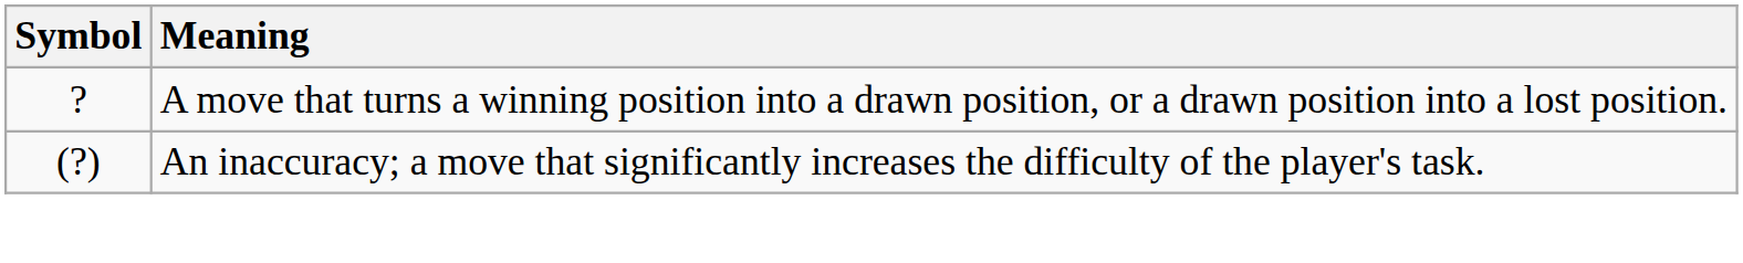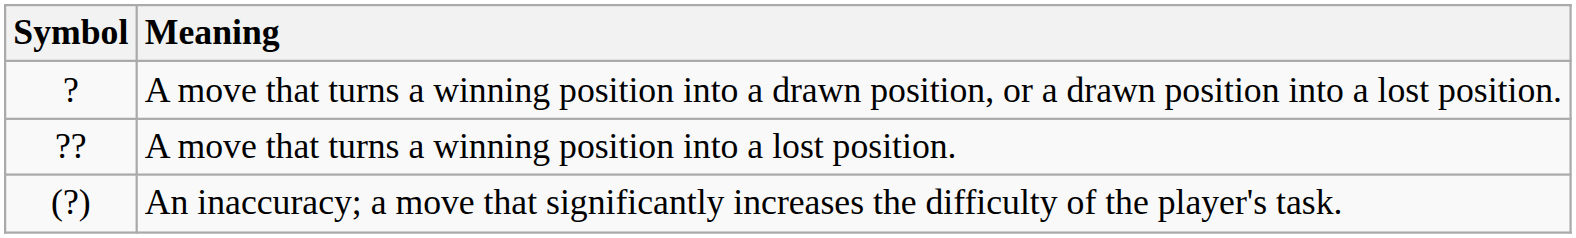+ row: ?? | A move that turns a winning position into a lost position.
